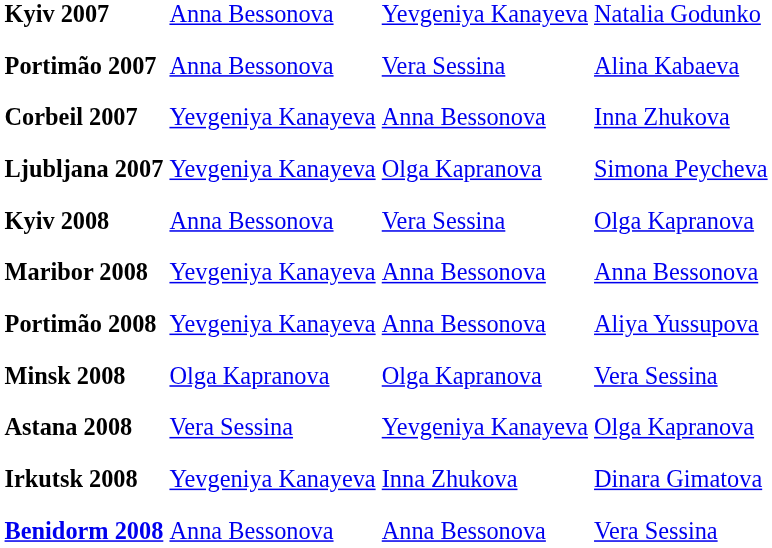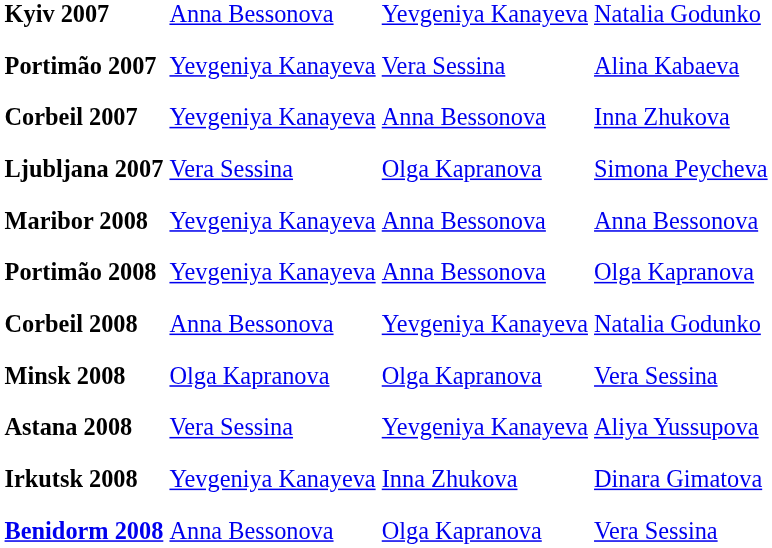Portimão 2007 | column 2: Anna Bessonova -> Yevgeniya Kanayeva
Ljubljana 2007 | column 2: Yevgeniya Kanayeva -> Vera Sessina
- row: Kyiv 2008 | Anna Bessonova | Vera Sessina | Olga Kapranova
Portimão 2008 | column 4: Aliya Yussupova -> Olga Kapranova
+ row: Corbeil 2008 | Anna Bessonova | Yevgeniya Kanayeva | Natalia Godunko
Astana 2008 | column 4: Olga Kapranova -> Aliya Yussupova
Benidorm 2008 | column 3: Anna Bessonova -> Olga Kapranova
